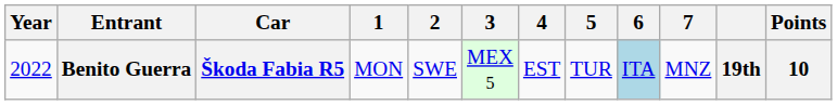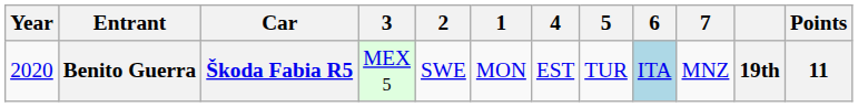columns swapped: 1 <-> 3
Benito Guerra | Year: 2022 -> 2020
Benito Guerra | Points: 10 -> 11
